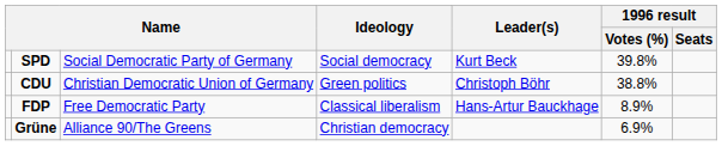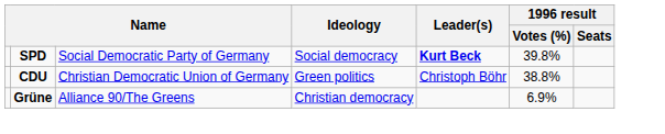SPD | Leader(s): normal -> bold
- row: FDP | Free Democratic Party | Classical liberalism | Hans-Artur Bauckhage | 8.9%
